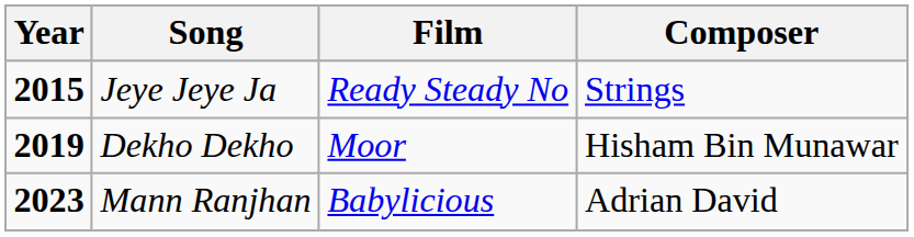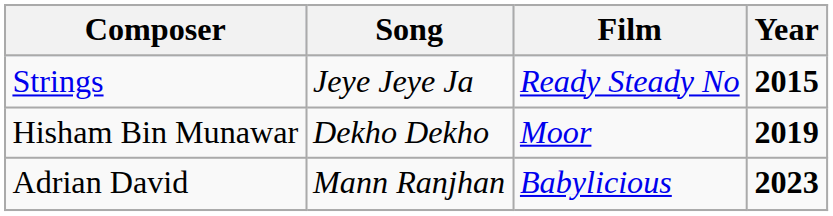columns swapped: Year <-> Composer
